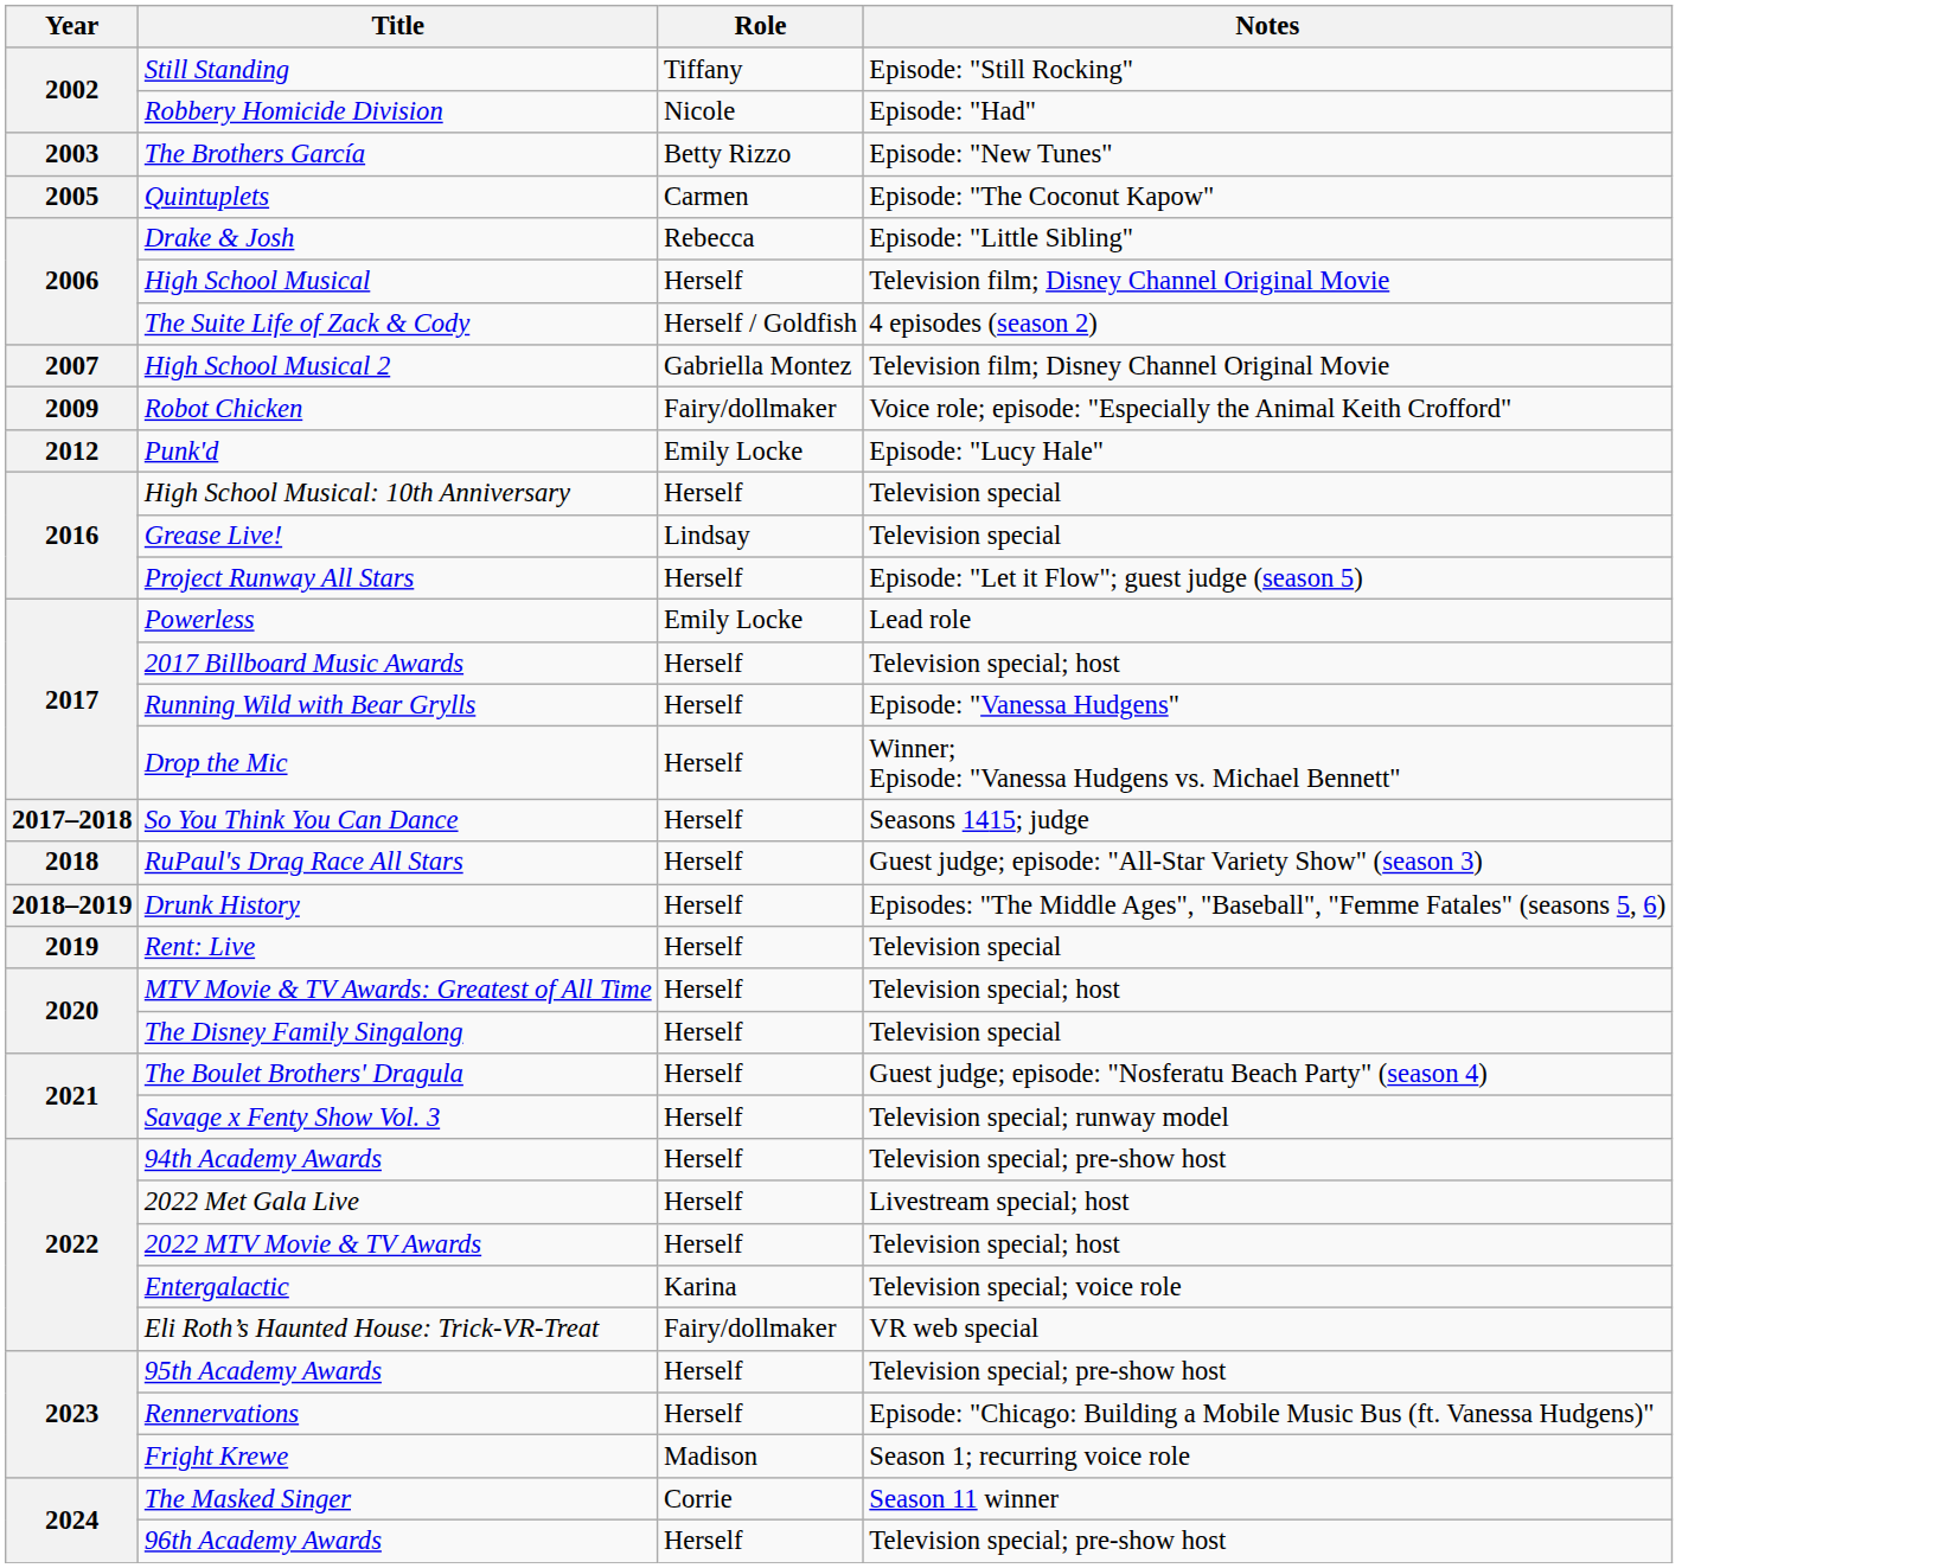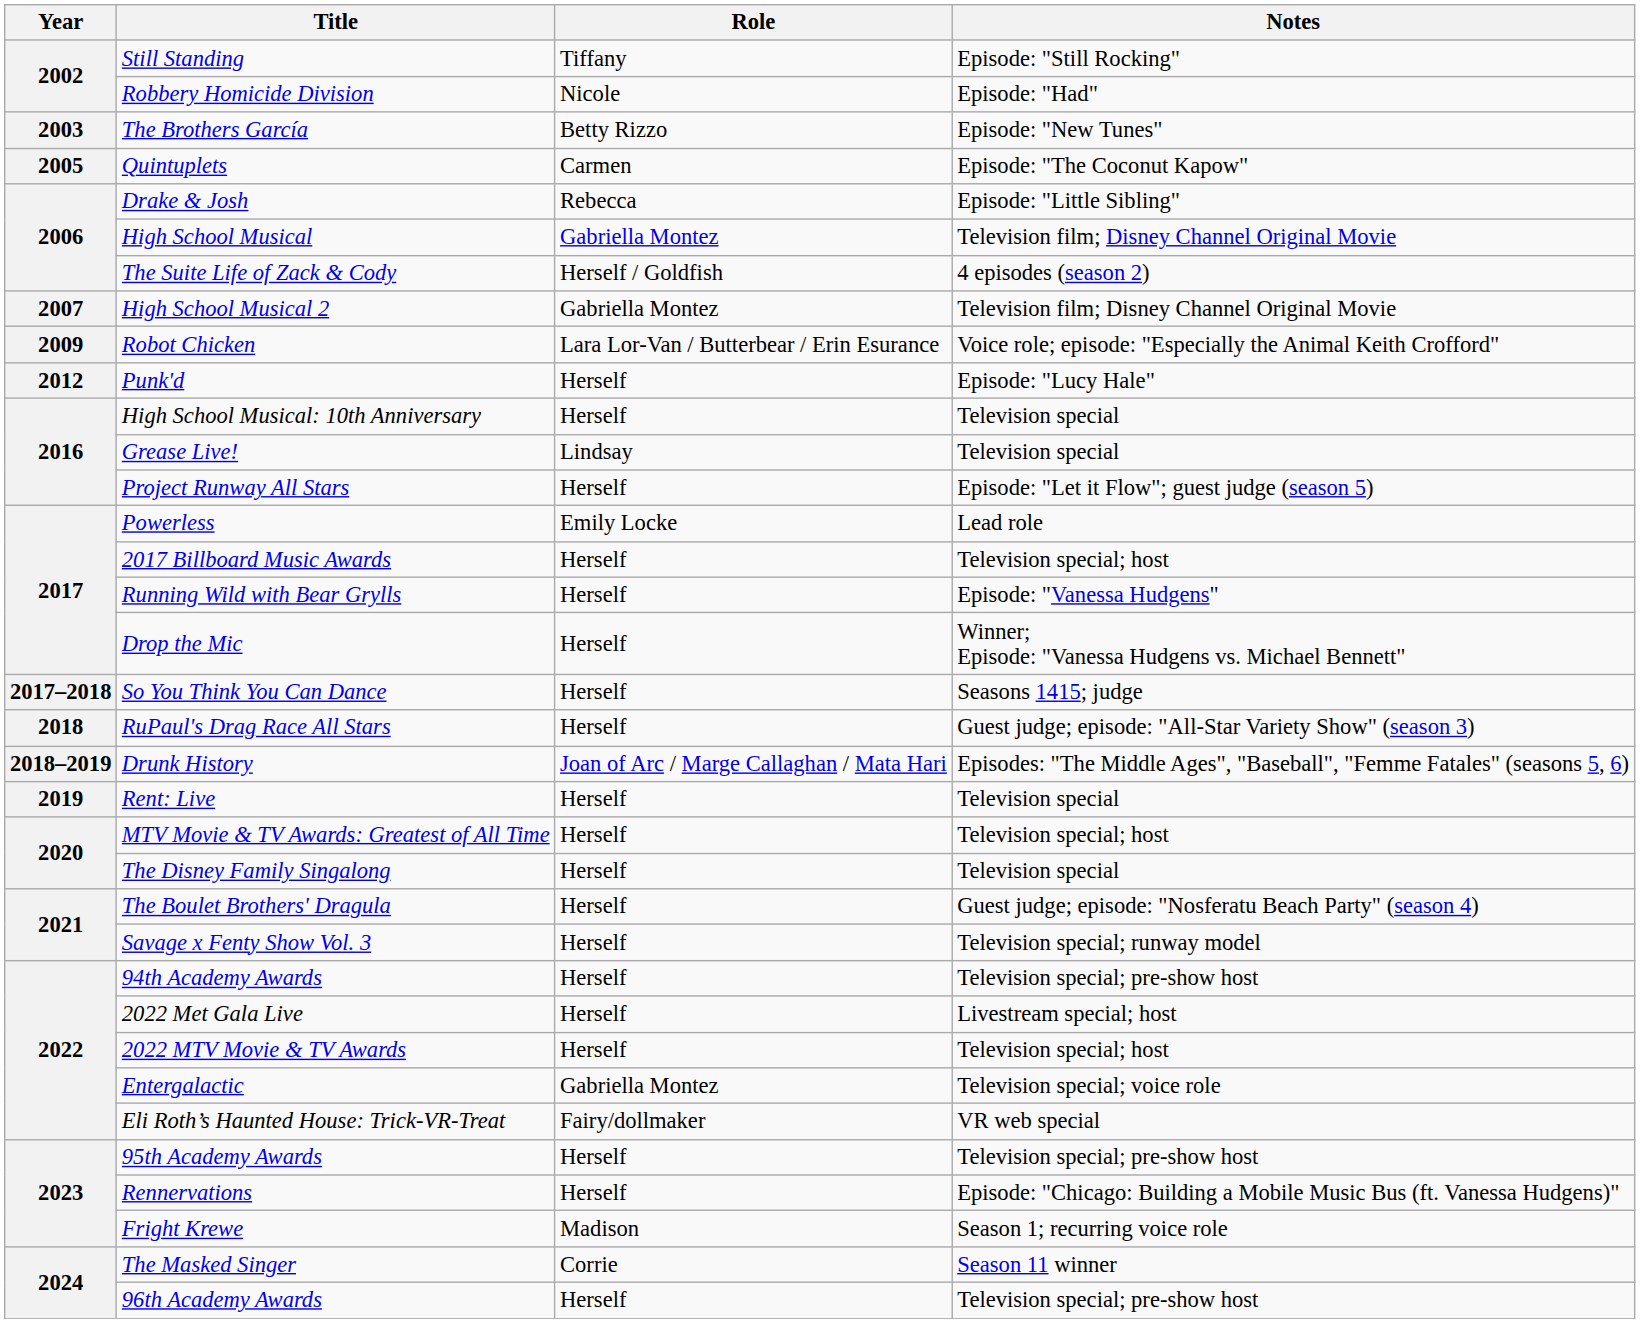High School Musical | Role: Herself -> Gabriella Montez
Robot Chicken | Role: Fairy/dollmaker -> Lara Lor-Van / Butterbear / Erin Esurance
Punk'd | Role: Emily Locke -> Herself
Drunk History | Role: Herself -> Joan of Arc / Marge Callaghan / Mata Hari
Entergalactic | Role: Karina -> Gabriella Montez
